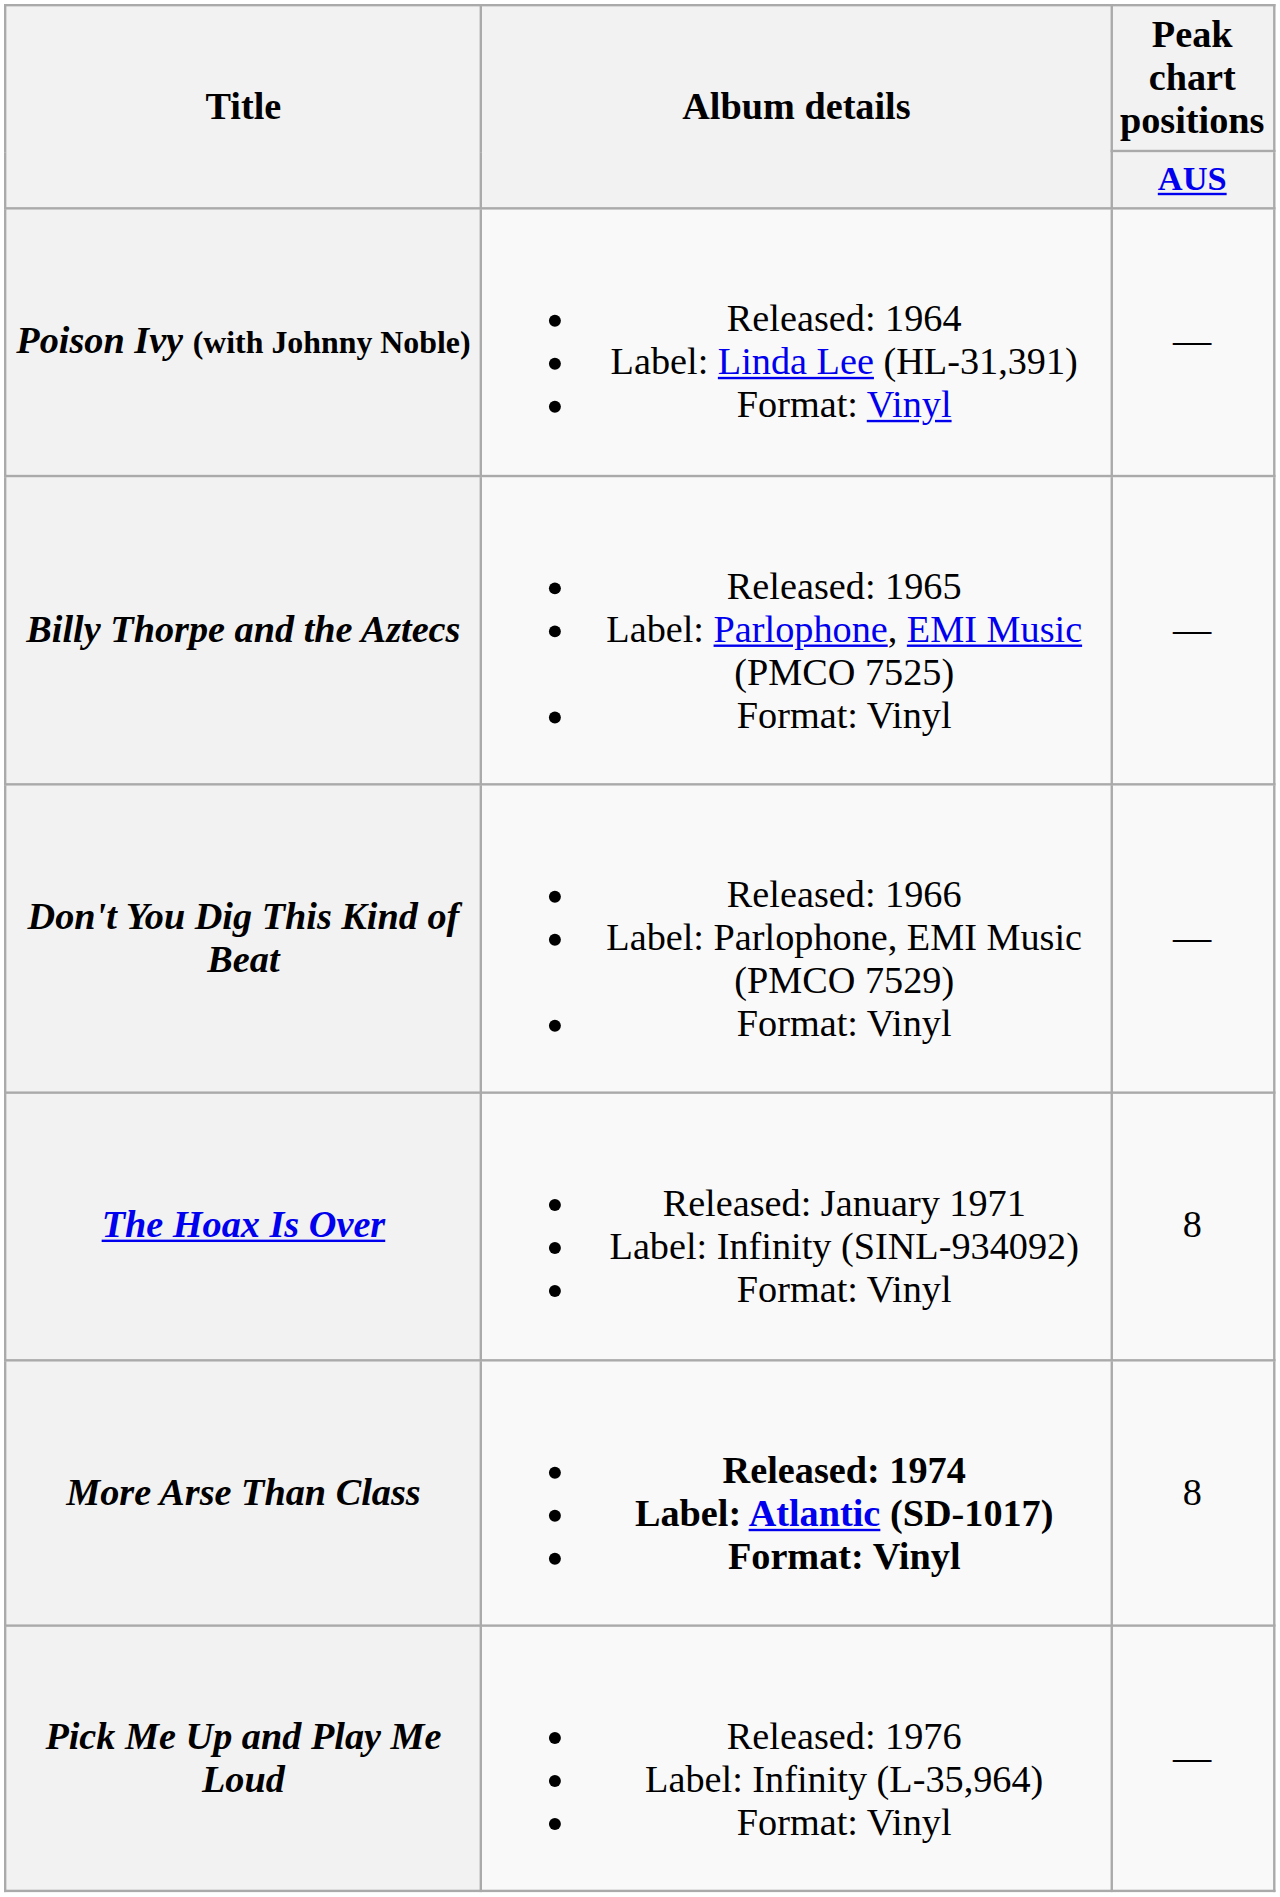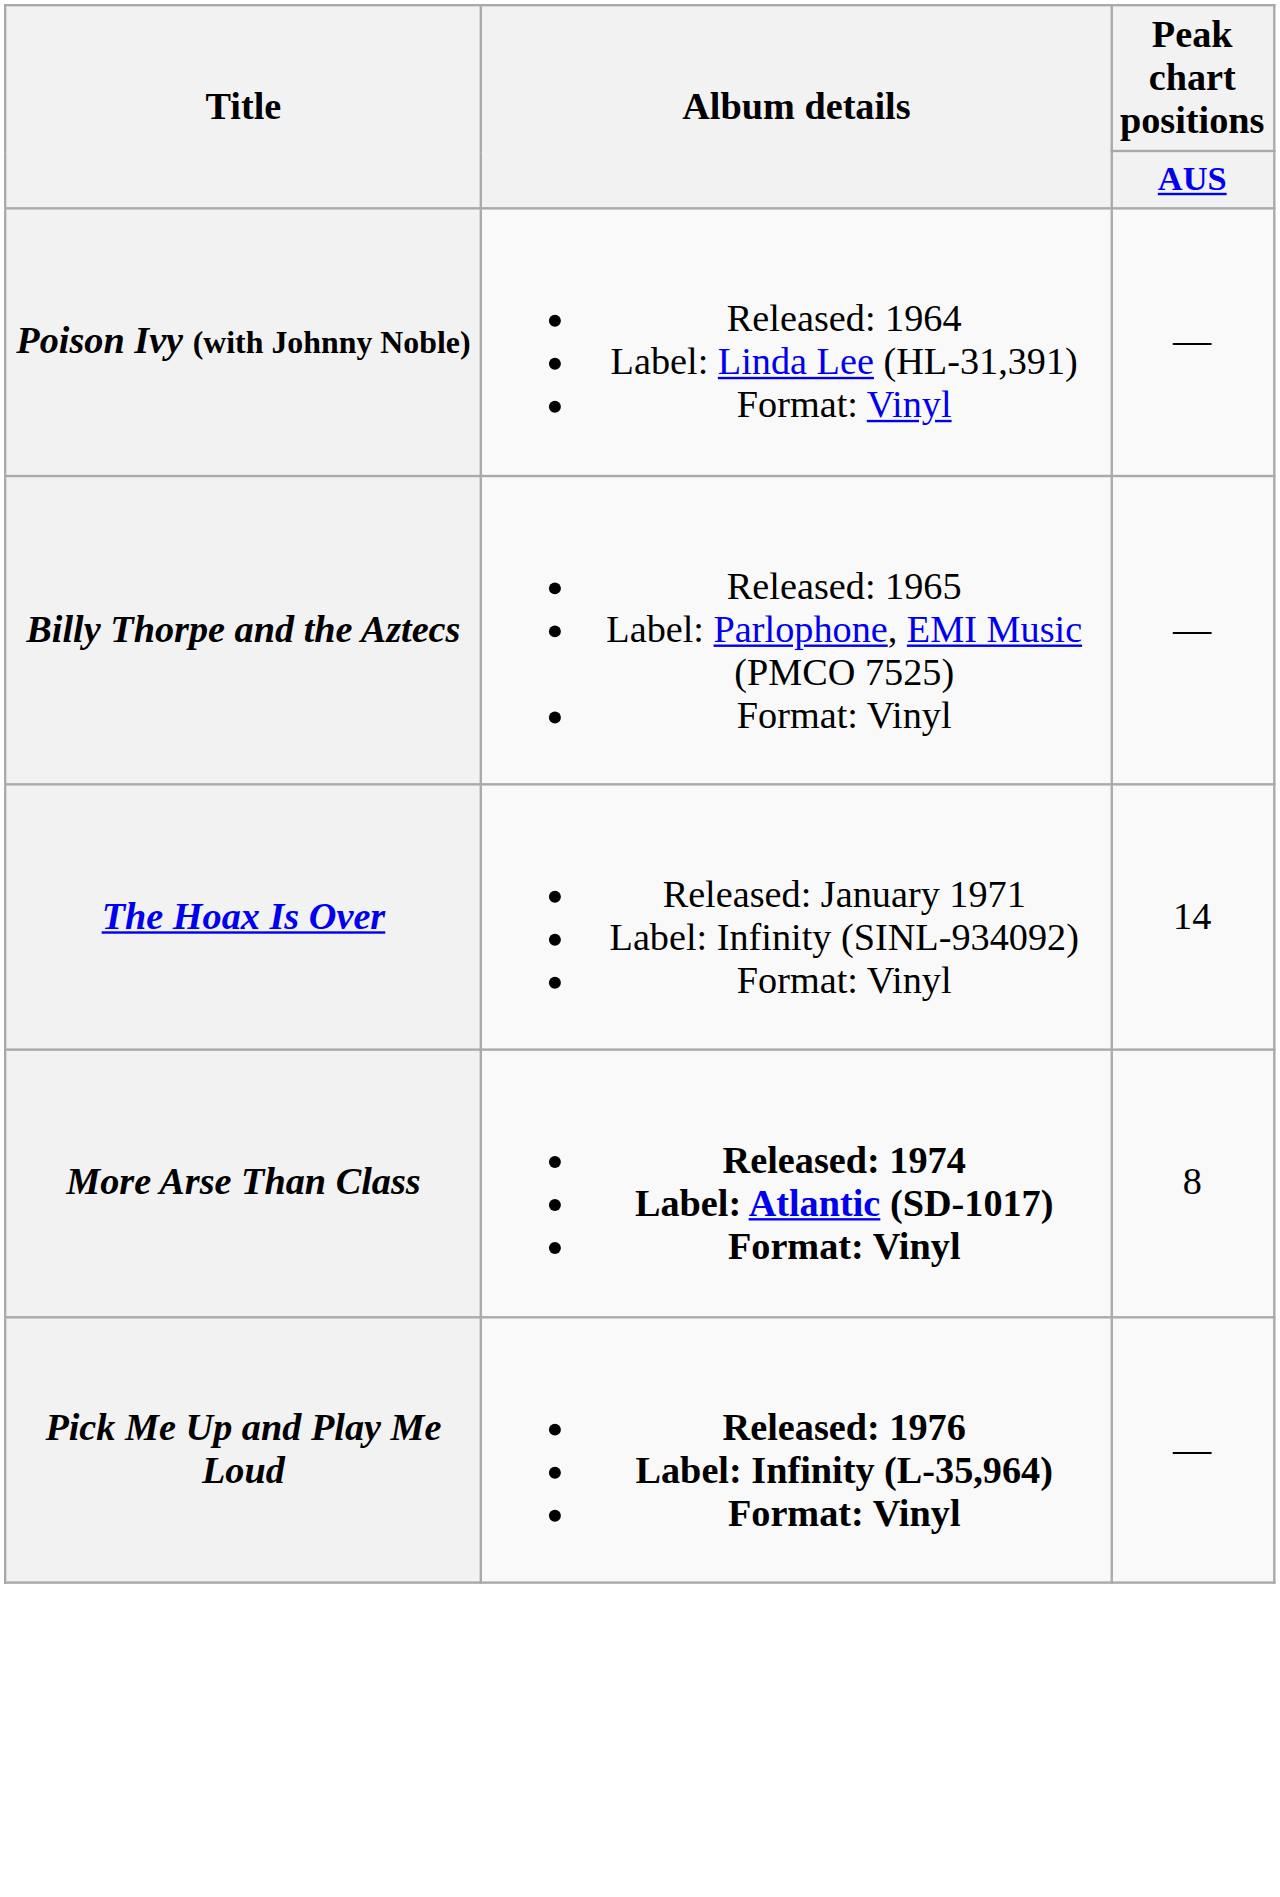- row: Don't You Dig This Kind of Beat | Released: 1966 Label: Parlophone, EMI Music (PMCO 7529) Format: Vinyl | —
The Hoax Is Over | Peak chart positions / AUS: 8 -> 14
Pick Me Up and Play Me Loud | Album details: normal -> bold
